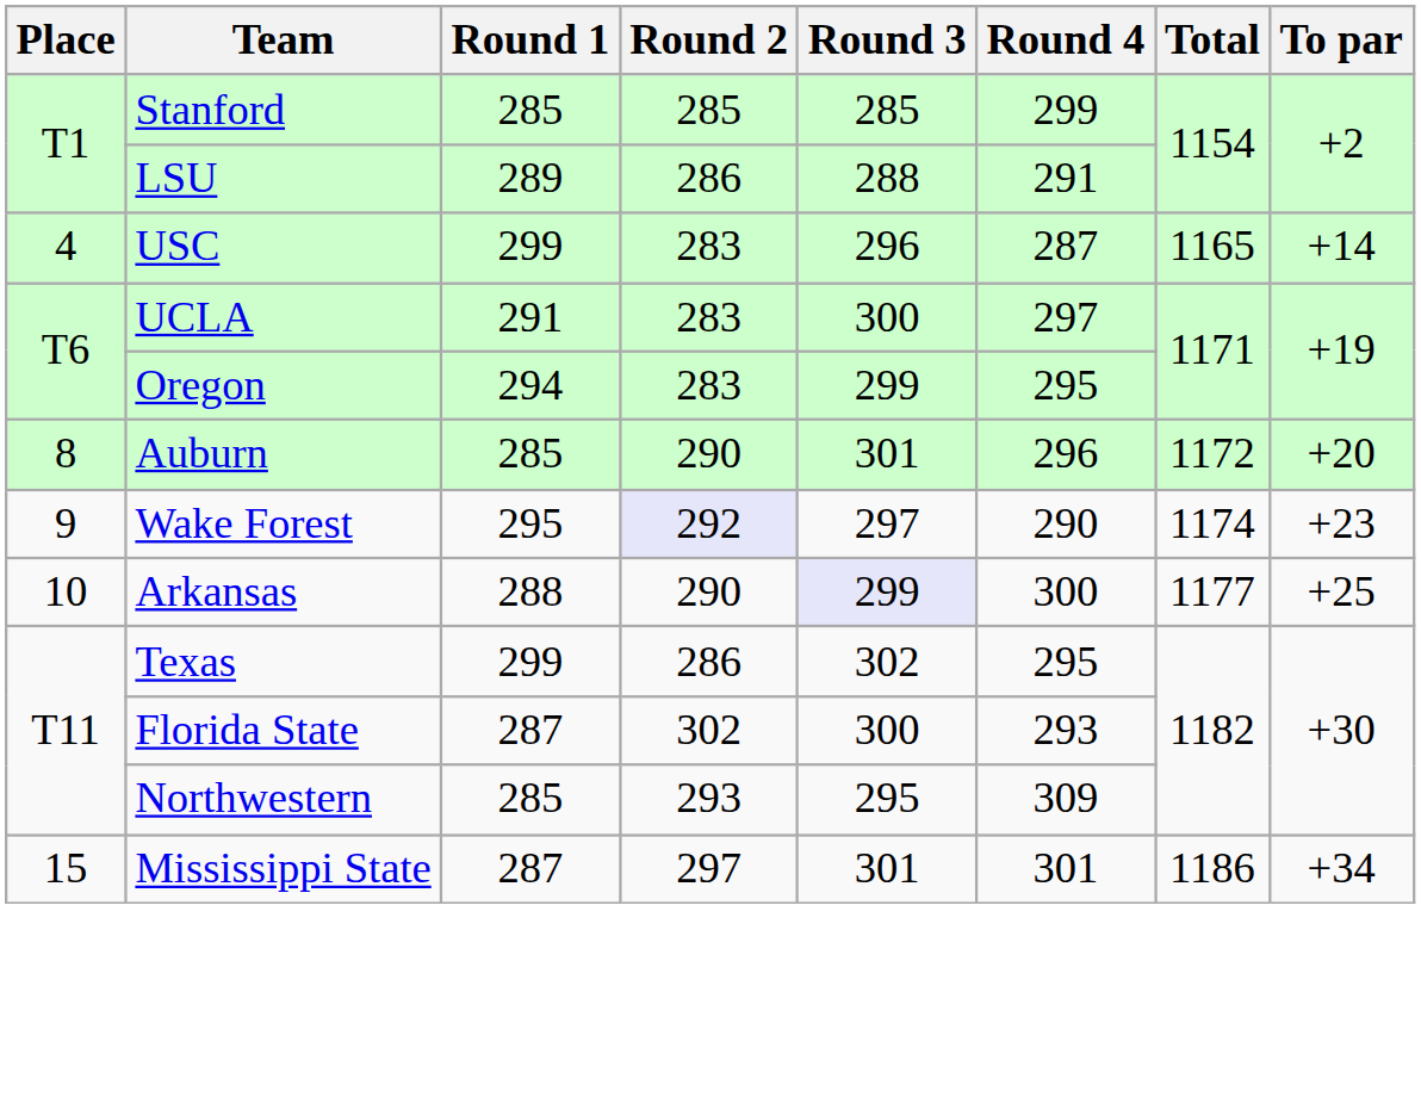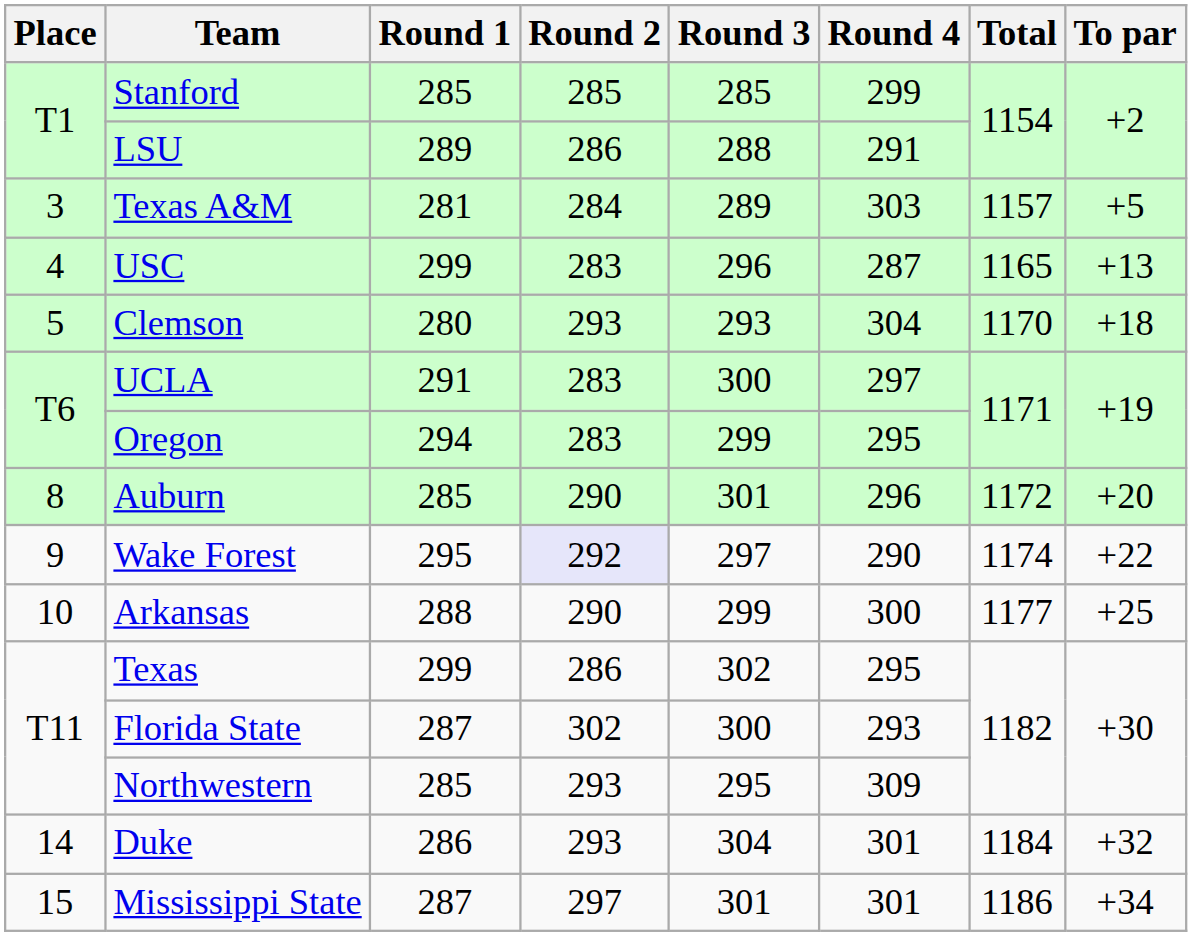+ row: 3 | Texas A&M | 281 | 284 | 289 | 303 | 1157 | +5
USC | To par: +14 -> +13
+ row: 5 | Clemson | 280 | 293 | 293 | 304 | 1170 | +18
Wake Forest | To par: +23 -> +22
Arkansas | Round 3: lavender background -> no background
+ row: 14 | Duke | 286 | 293 | 304 | 301 | 1184 | +32
